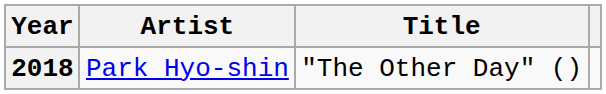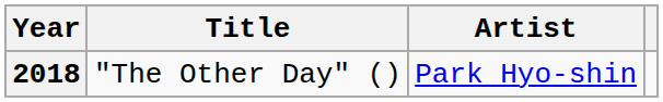columns swapped: Title <-> Artist
